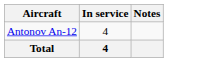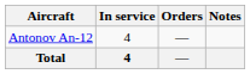+ column: Orders | — | —
